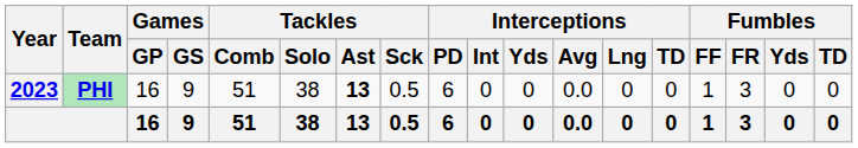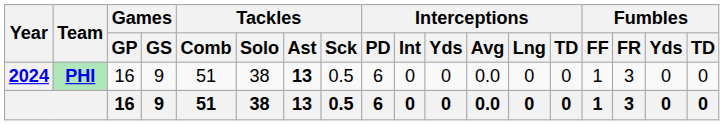PHI | Year: 2023 -> 2024
